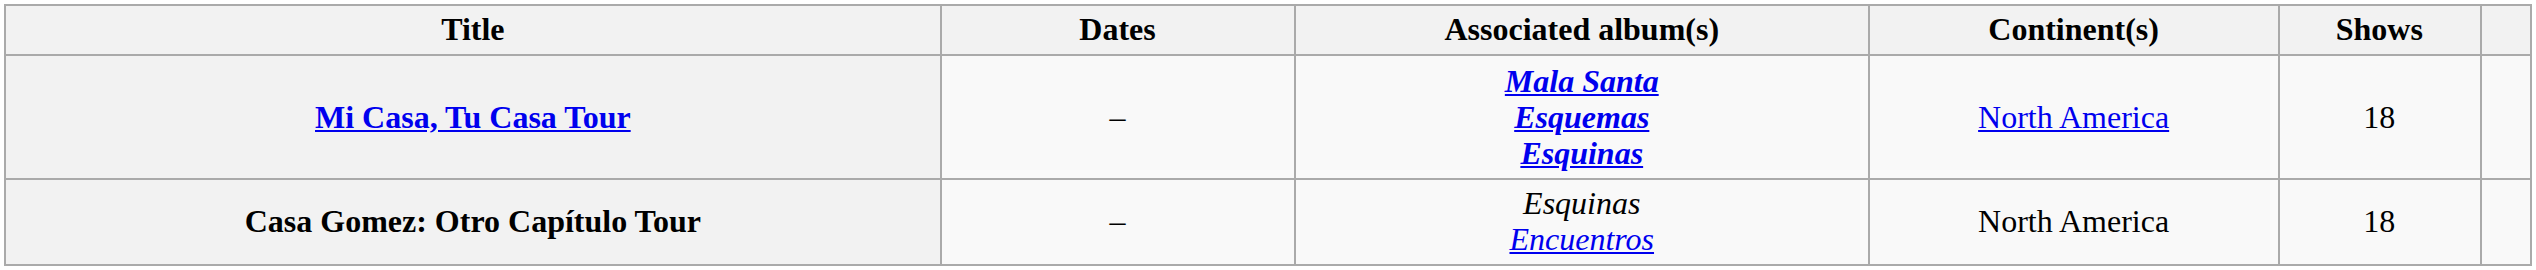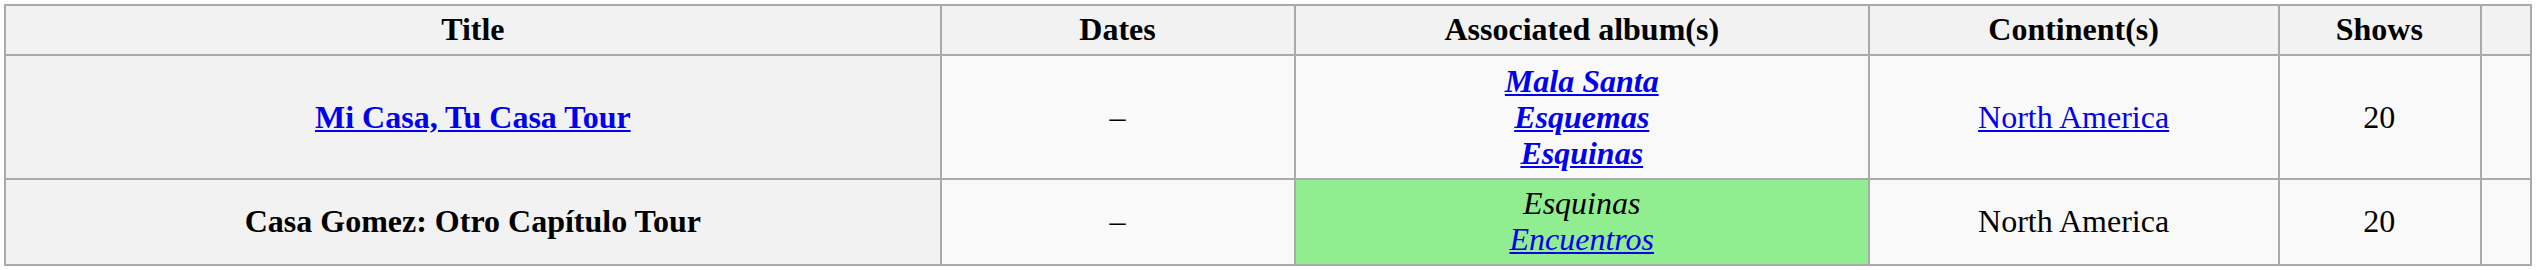Mi Casa, Tu Casa Tour | Shows: 18 -> 20
Casa Gomez: Otro Capítulo Tour | Associated album(s): no background -> lightgreen background
Casa Gomez: Otro Capítulo Tour | Shows: 18 -> 20
